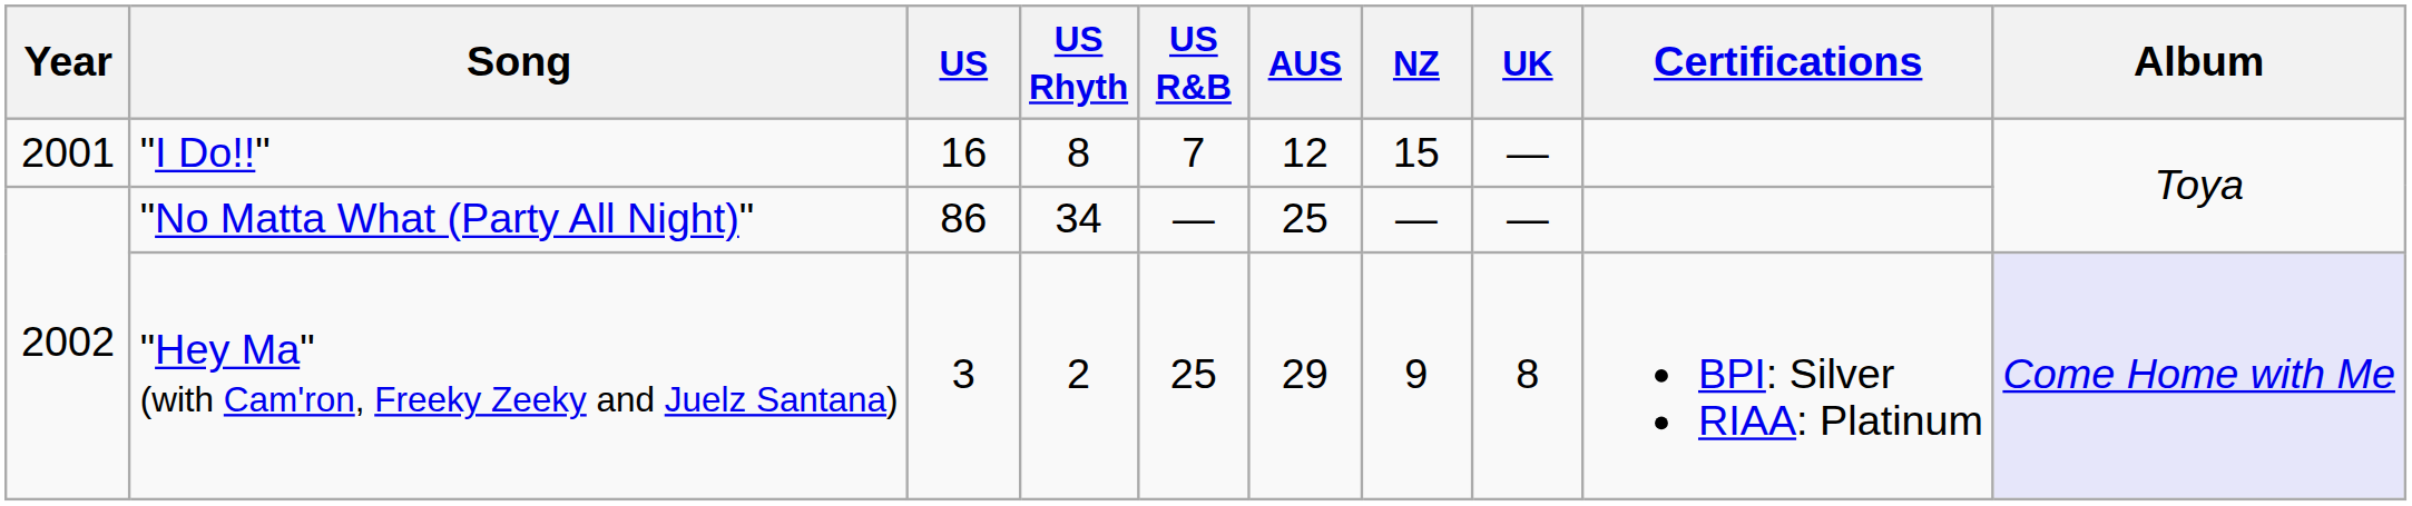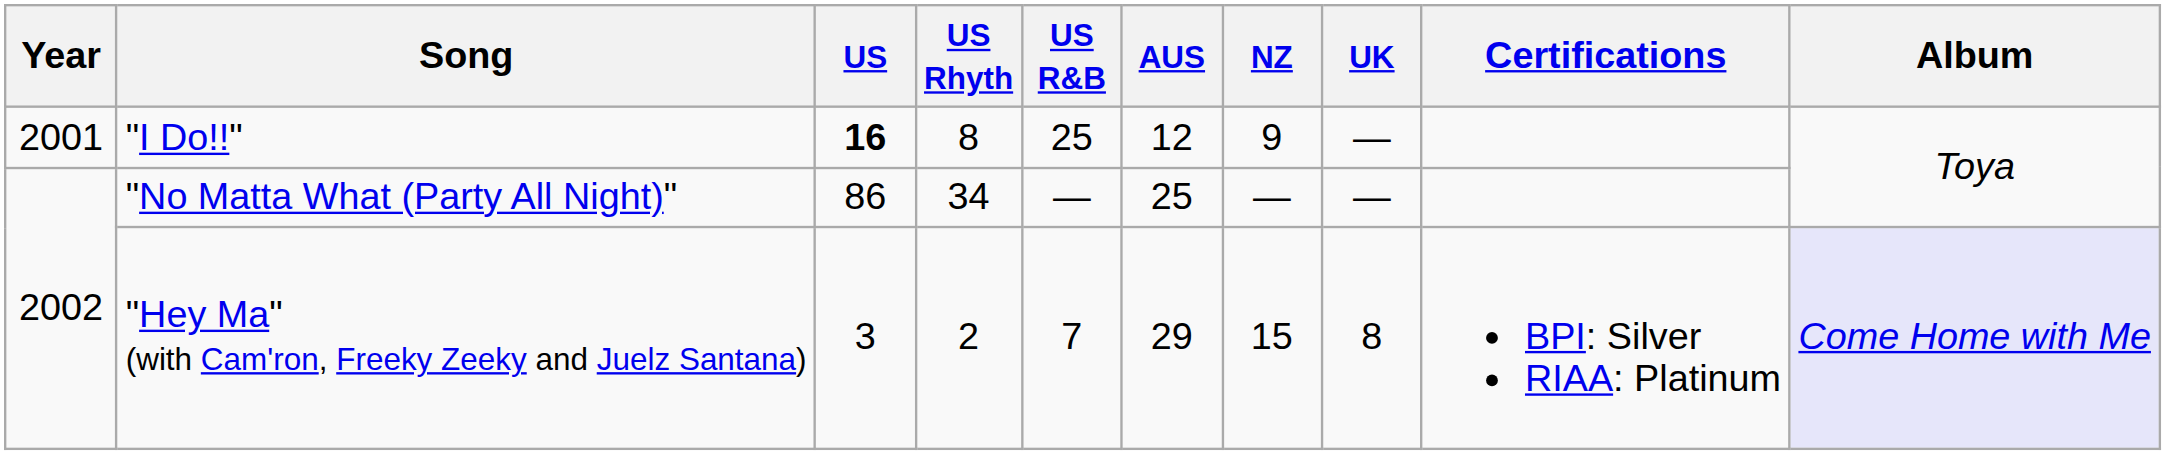"I Do!!" | US: normal -> bold
"I Do!!" | US R&B: 7 -> 25
"I Do!!" | NZ: 15 -> 9
"Hey Ma" (with Cam'ron, Freeky Zeeky and Juelz Santana) | US R&B: 25 -> 7
"Hey Ma" (with Cam'ron, Freeky Zeeky and Juelz Santana) | NZ: 9 -> 15
